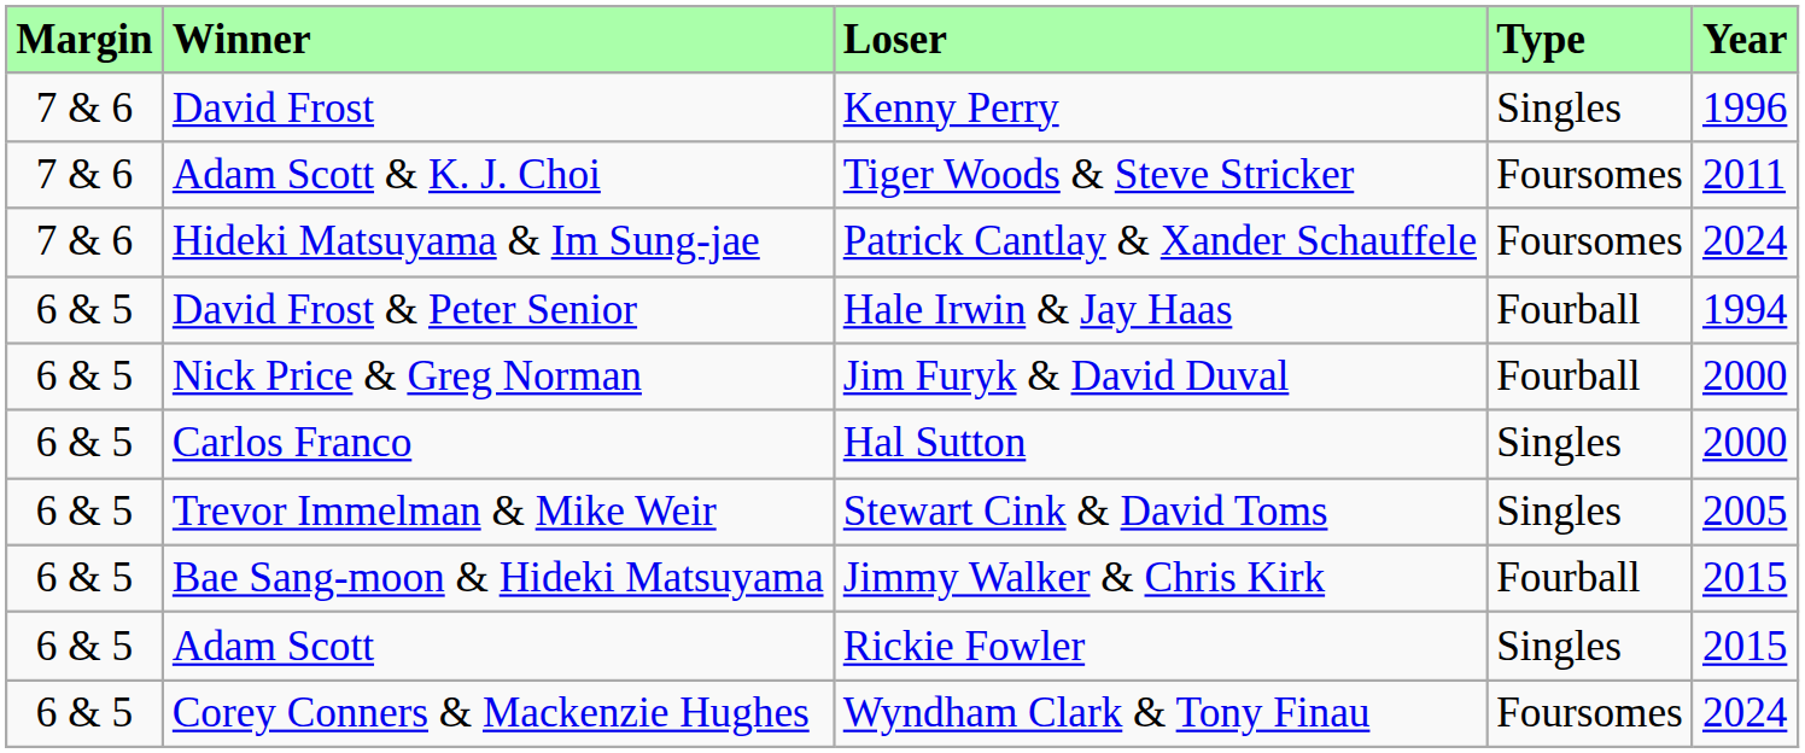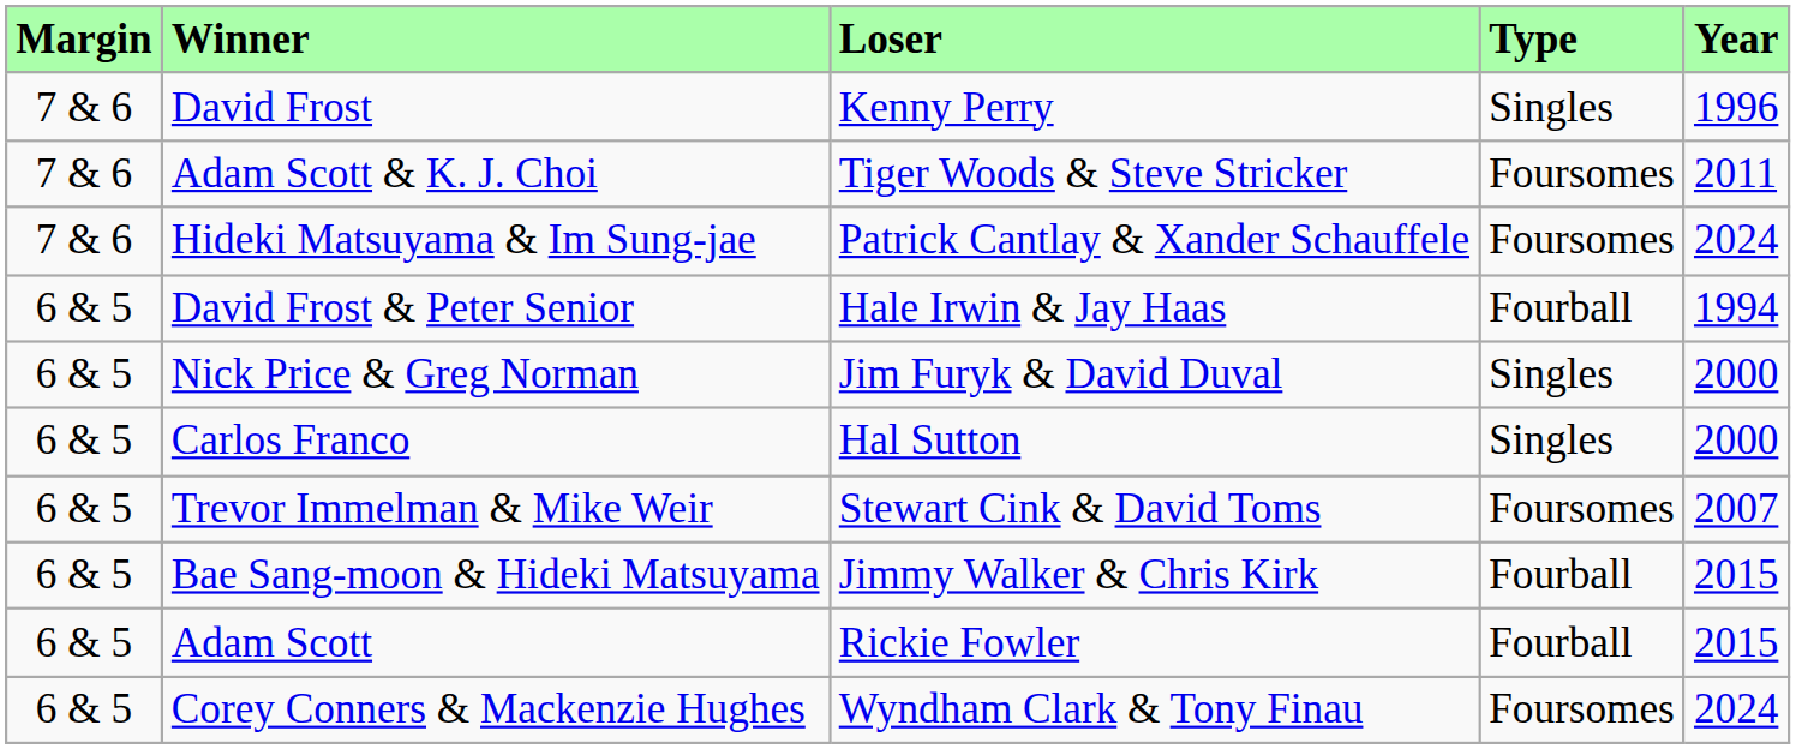Nick Price & Greg Norman | Type: Fourball -> Singles
Trevor Immelman & Mike Weir | Type: Singles -> Foursomes
Trevor Immelman & Mike Weir | Year: 2005 -> 2007
Adam Scott | Type: Singles -> Fourball
